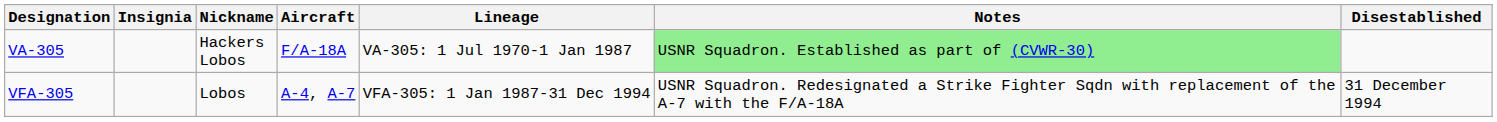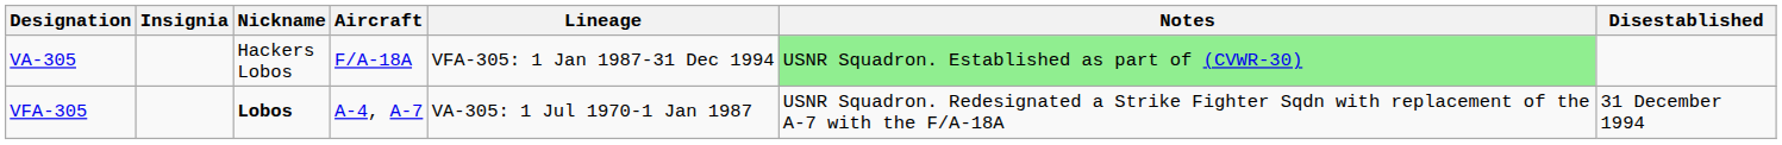VA-305 | Lineage: VA-305: 1 Jul 1970-1 Jan 1987 -> VFA-305: 1 Jan 1987-31 Dec 1994
VFA-305 | Nickname: normal -> bold
VFA-305 | Lineage: VFA-305: 1 Jan 1987-31 Dec 1994 -> VA-305: 1 Jul 1970-1 Jan 1987
